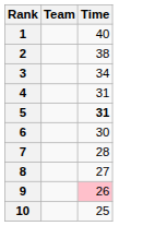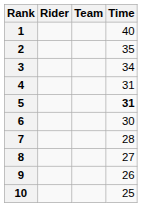+ column: Rider
2 | Time: 38 -> 35
9 | Time: pink background -> no background
